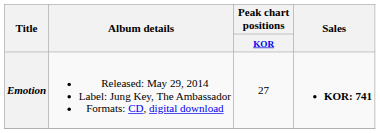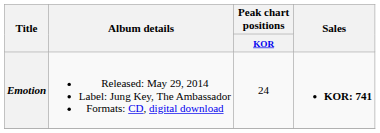Emotion | Peak chart positions / KOR: 27 -> 24
